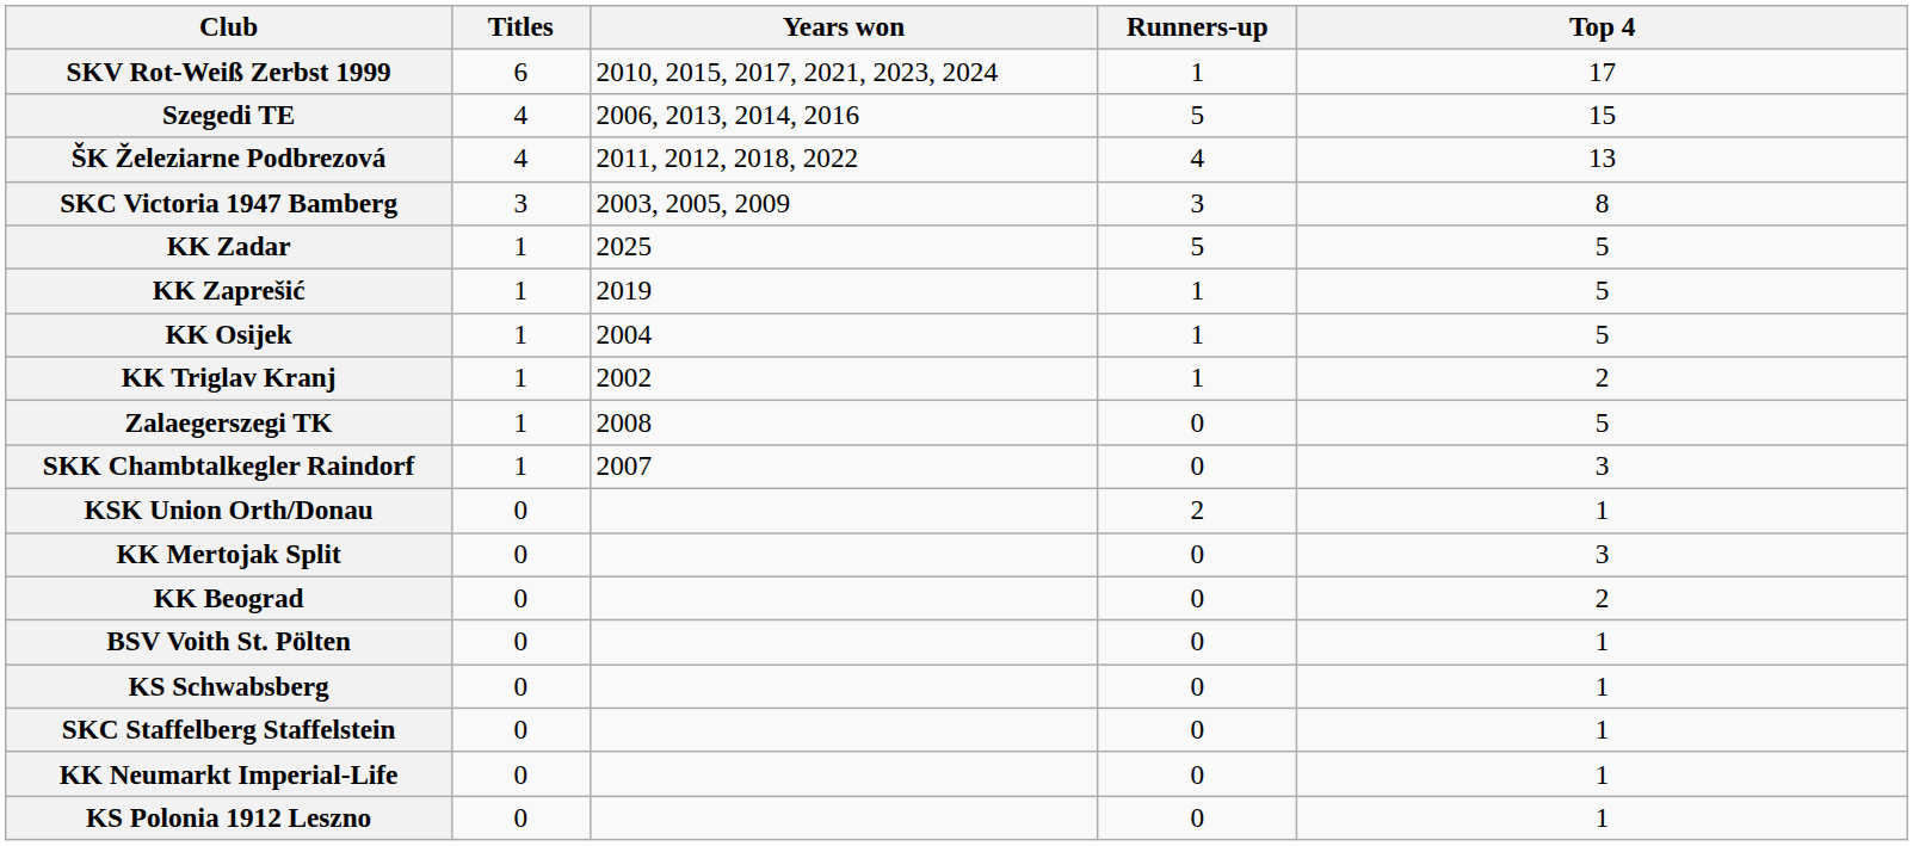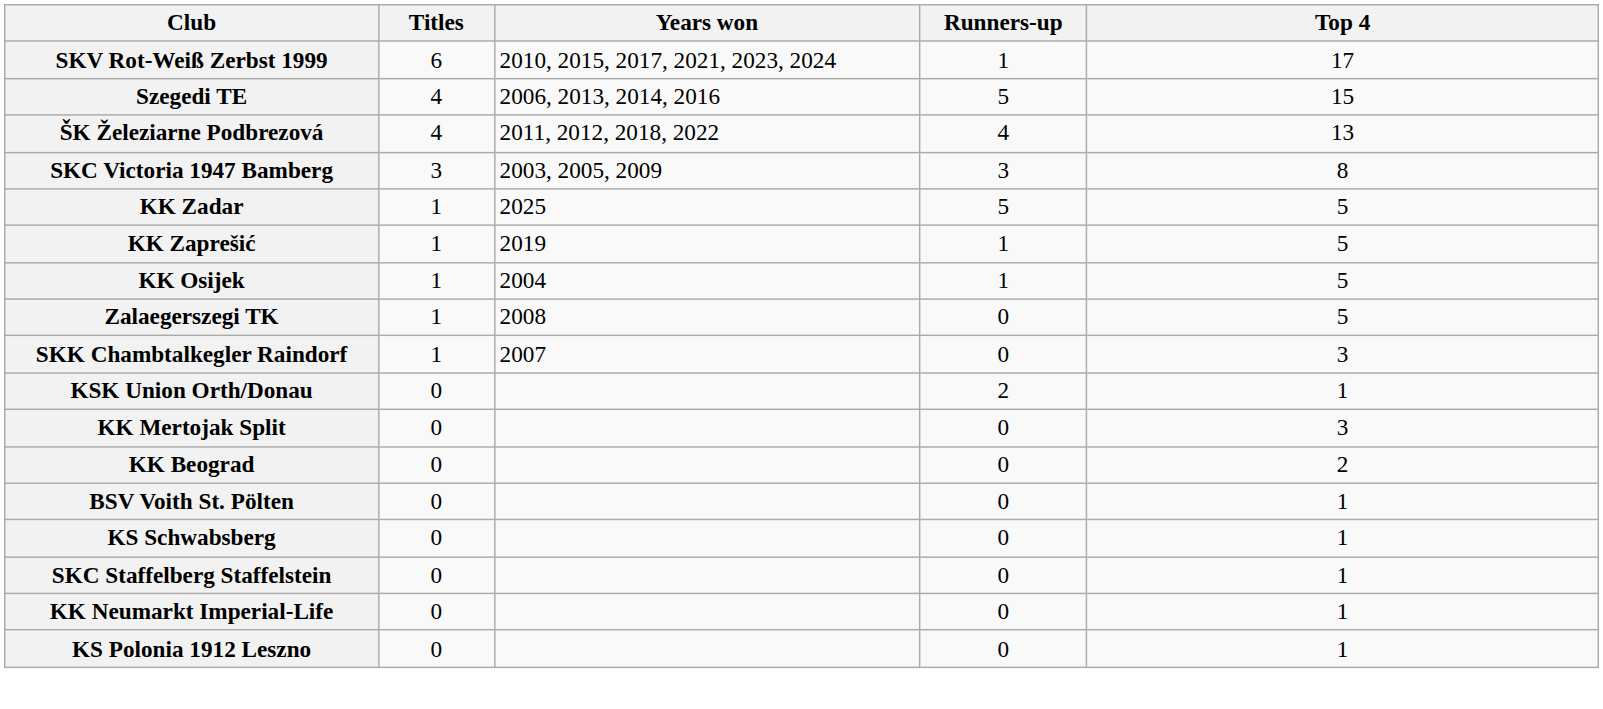- row: KK Triglav Kranj | 1 | 2002 | 1 | 2
